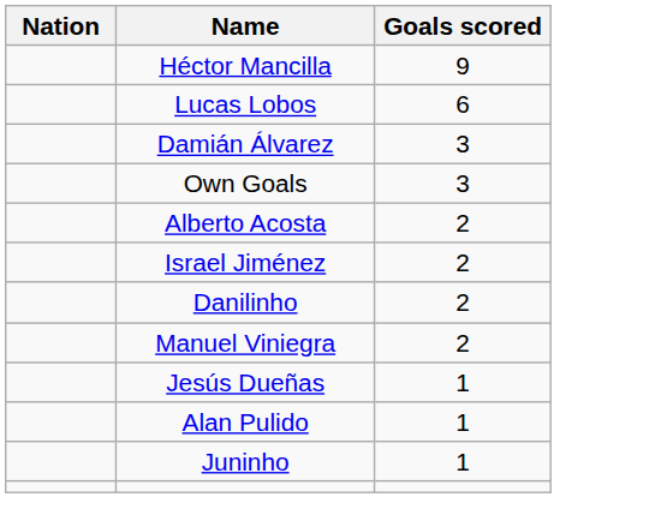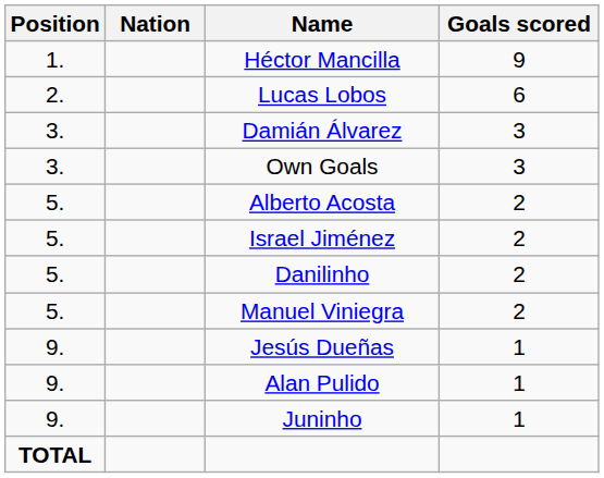+ column: Position | 1. | 2. | 3. | 3. | 5. | 5. | 5. | 5. | 9. | 9. | 9. | TOTAL
